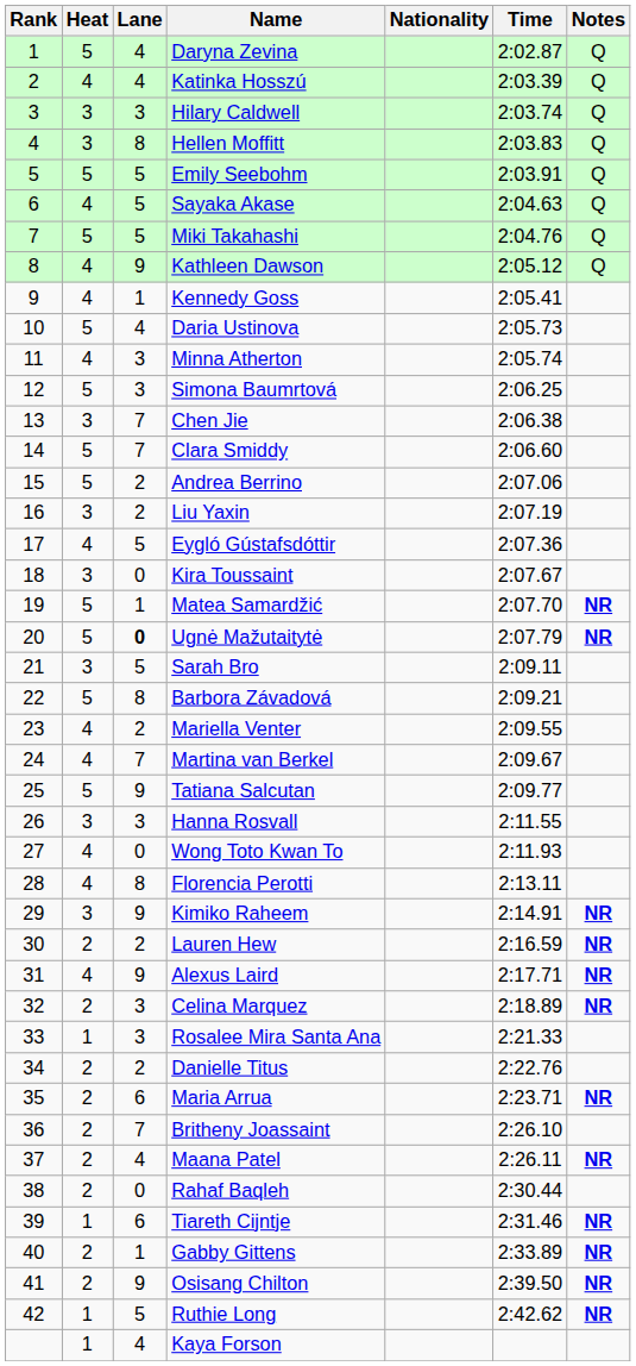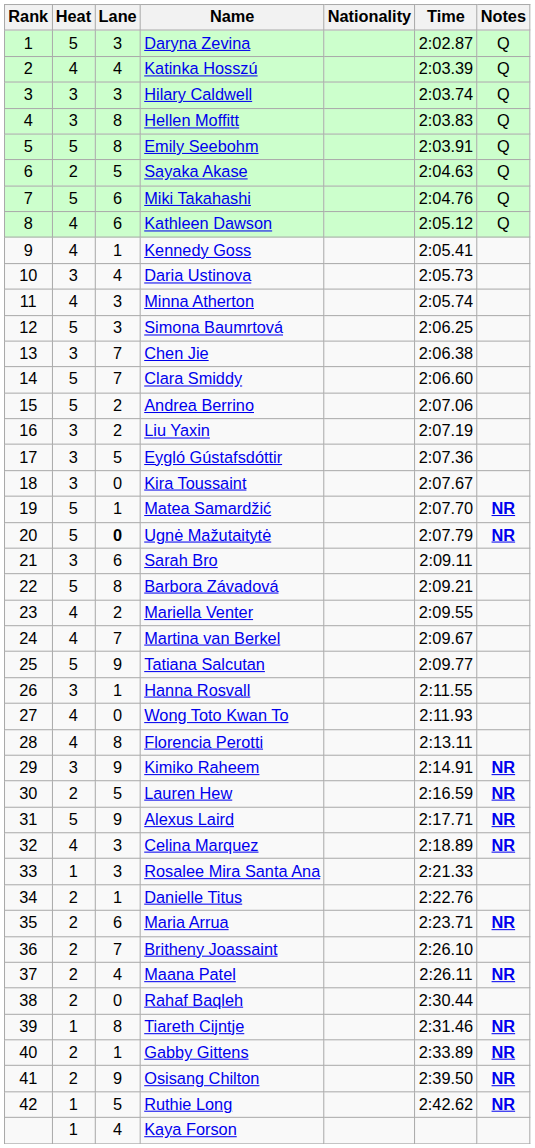Daryna Zevina | Lane: 4 -> 3
Emily Seebohm | Lane: 5 -> 8
Sayaka Akase | Heat: 4 -> 2
Miki Takahashi | Lane: 5 -> 6
Kathleen Dawson | Lane: 9 -> 6
Daria Ustinova | Heat: 5 -> 3
Eygló Gústafsdóttir | Heat: 4 -> 3
Sarah Bro | Lane: 5 -> 6
Hanna Rosvall | Lane: 3 -> 1
Lauren Hew | Lane: 2 -> 5
Alexus Laird | Heat: 4 -> 5
Celina Marquez | Heat: 2 -> 4
Danielle Titus | Lane: 2 -> 1
Tiareth Cijntje | Lane: 6 -> 8
